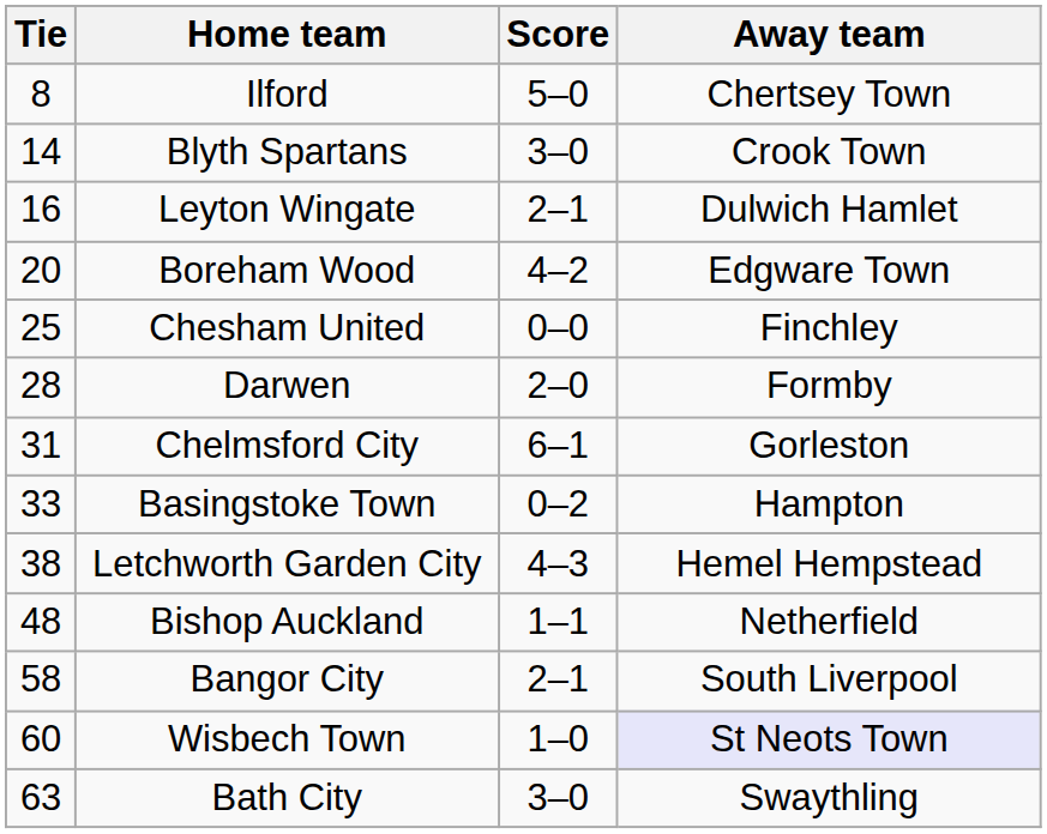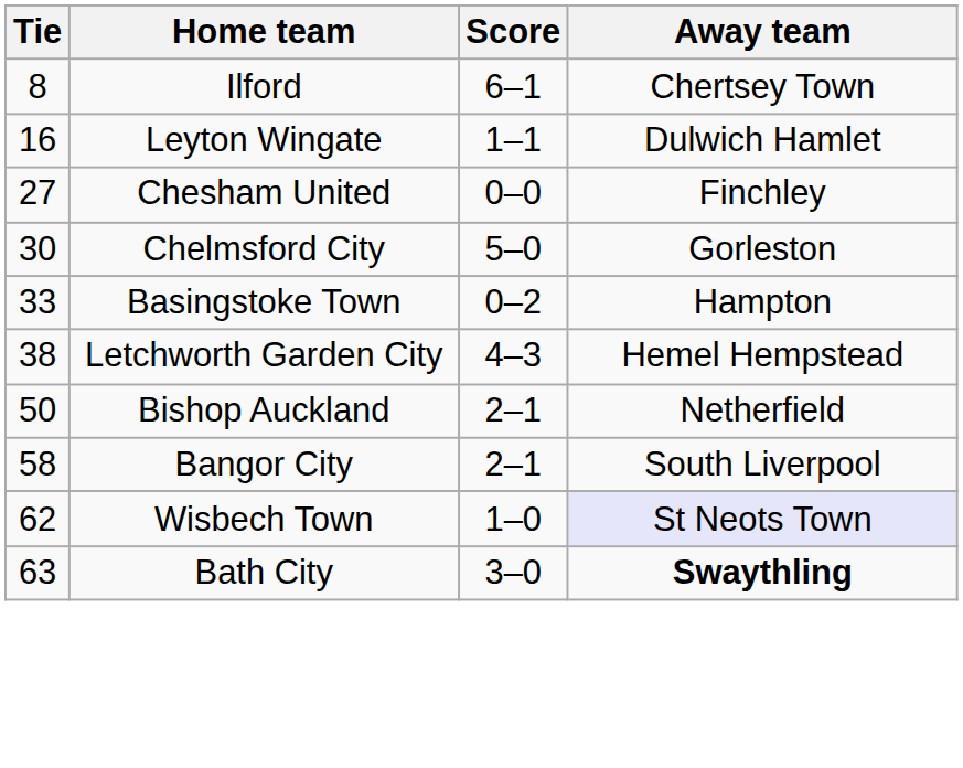Ilford | Score: 5–0 -> 6–1
- row: 14 | Blyth Spartans | 3–0 | Crook Town
Leyton Wingate | Score: 2–1 -> 1–1
- row: 20 | Boreham Wood | 4–2 | Edgware Town
Chesham United | Tie: 25 -> 27
- row: 28 | Darwen | 2–0 | Formby
Chelmsford City | Tie: 31 -> 30
Chelmsford City | Score: 6–1 -> 5–0
Bishop Auckland | Tie: 48 -> 50
Bishop Auckland | Score: 1–1 -> 2–1
Wisbech Town | Tie: 60 -> 62
Bath City | Away team: normal -> bold
